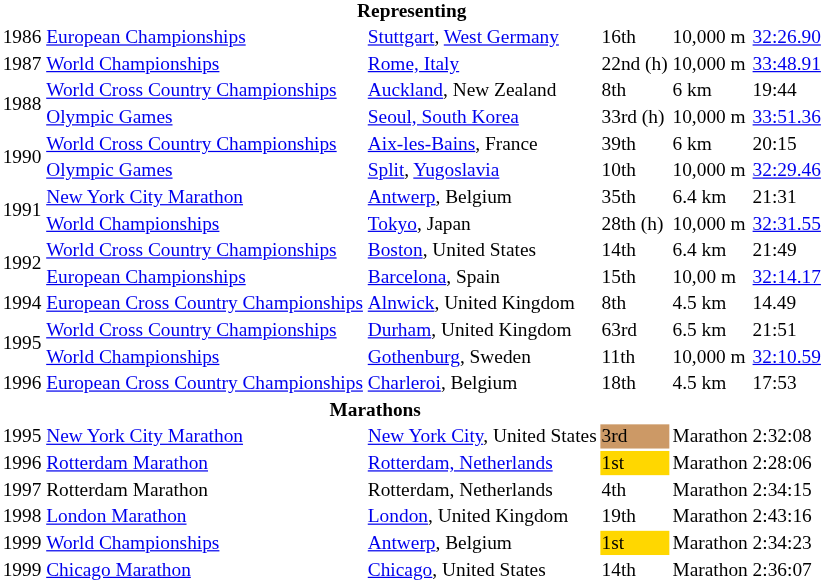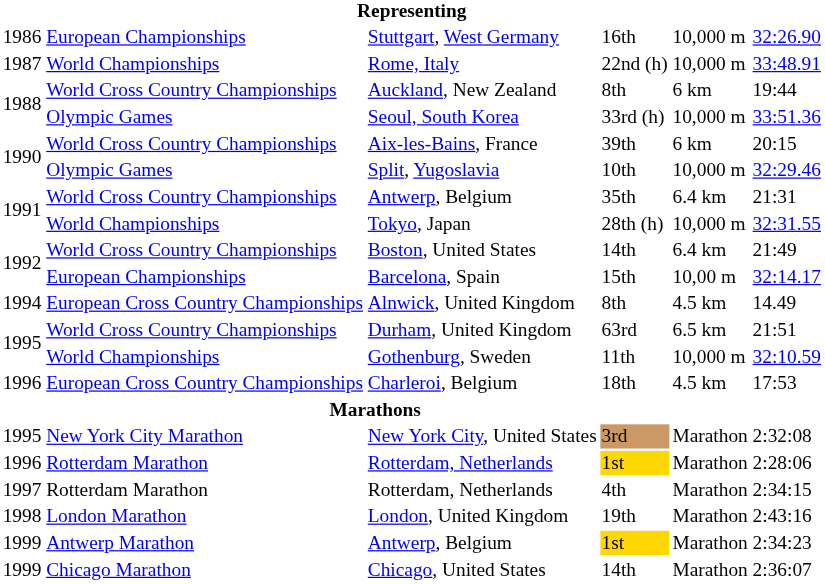Antwerp, Belgium / 35th | column 2: New York City Marathon -> World Cross Country Championships
Antwerp, Belgium / 1st | column 2: World Championships -> Antwerp Marathon
